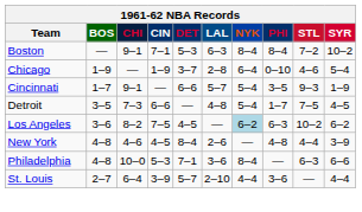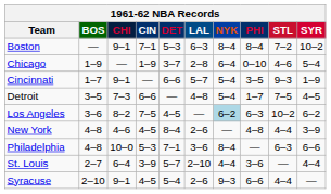+ row: Syracuse | 2–10 | 9–1 | 4–5 | 5–4 | 2–6 | 9–3 | 6–6 | 4–4 | —
